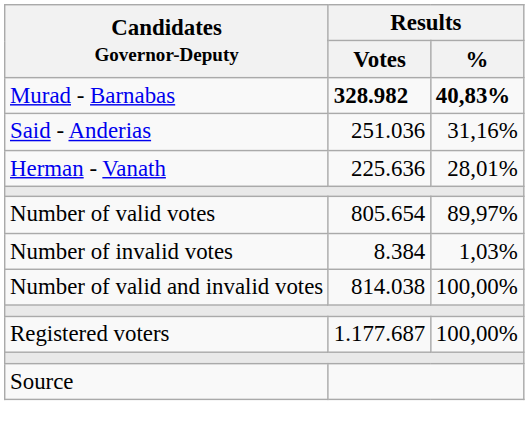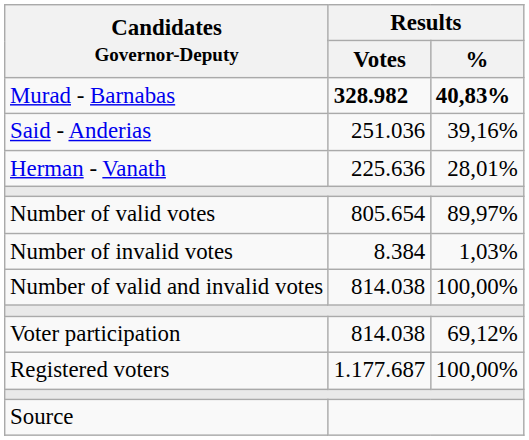Said - Anderias | Results / %: 31,16% -> 39,16%
+ row: Voter participation | 814.038 | 69,12%
